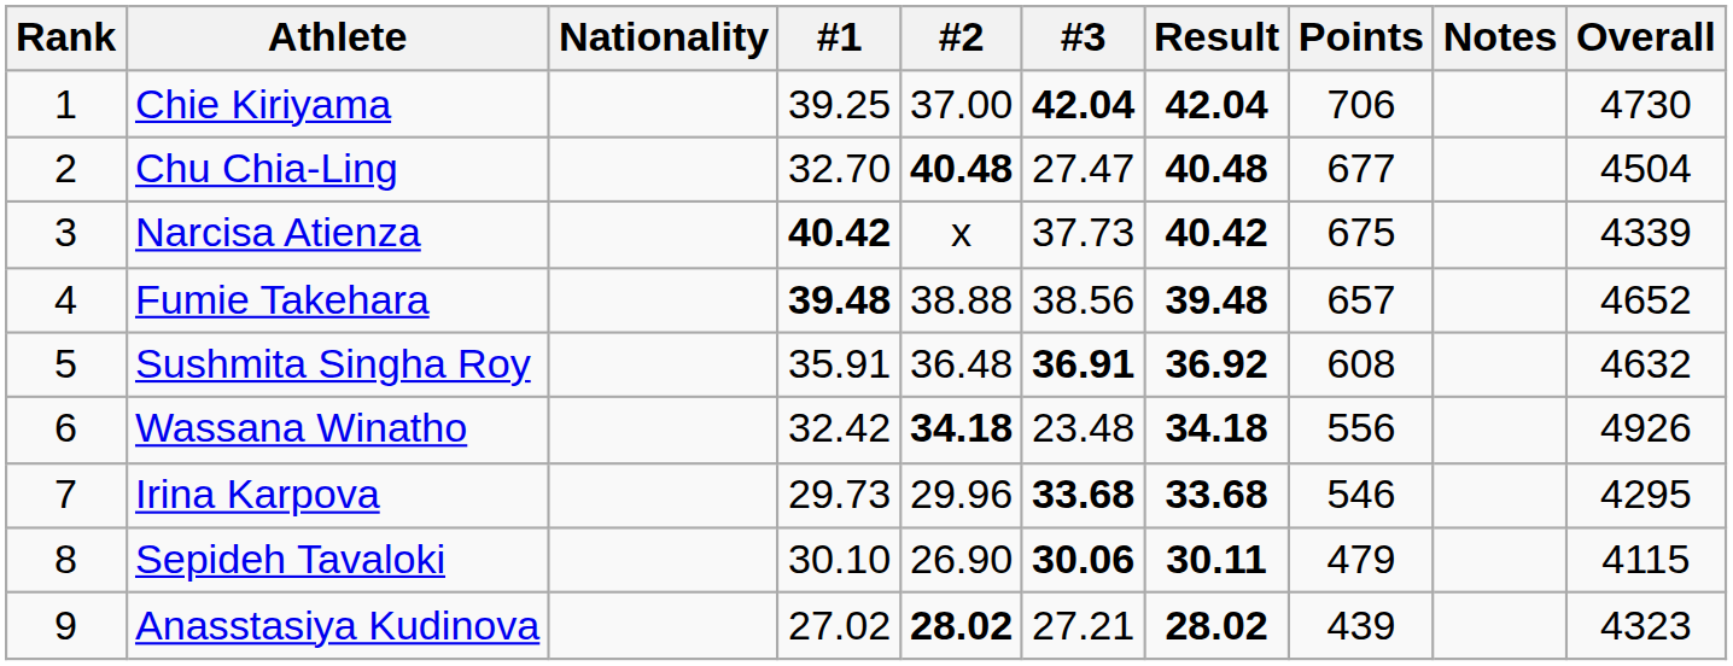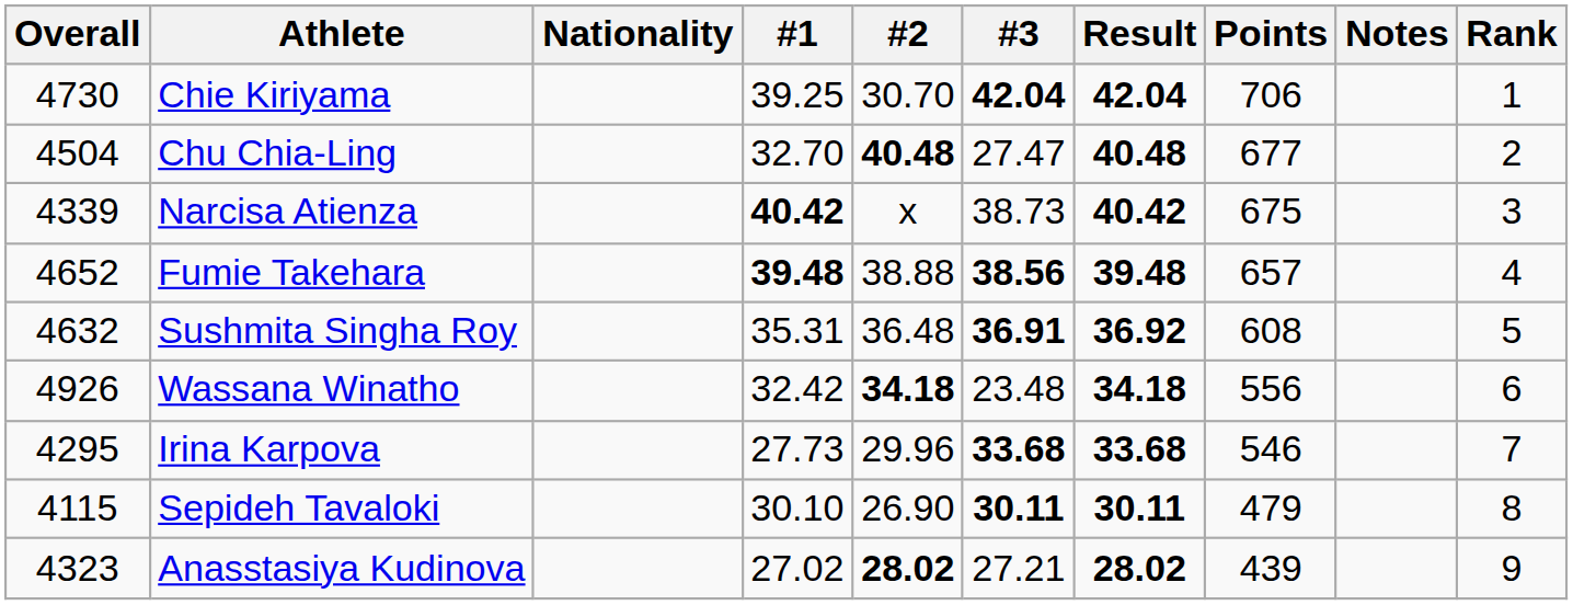columns swapped: Rank <-> Overall
Chie Kiriyama | #2: 37.00 -> 30.70
Narcisa Atienza | #3: 37.73 -> 38.73
Fumie Takehara | #3: normal -> bold
Sushmita Singha Roy | #1: 35.91 -> 35.31
Irina Karpova | #1: 29.73 -> 27.73
Sepideh Tavaloki | #3: 30.06 -> 30.11
